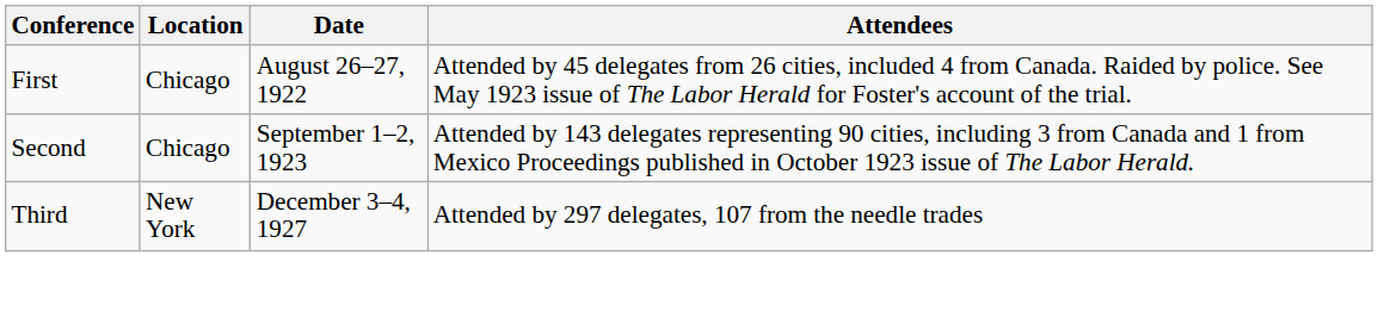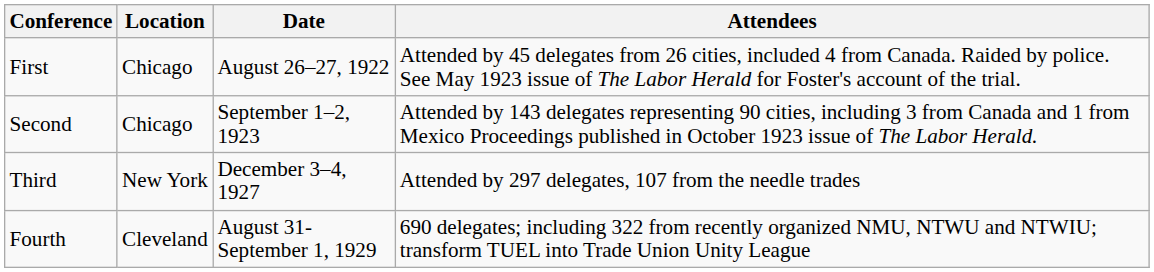+ row: Fourth | Cleveland | August 31-September 1, 1929 | 690 delegates; including 322 from recently organized NMU, NTWU and NTWIU; transform TUEL into Trade Union Unity League
